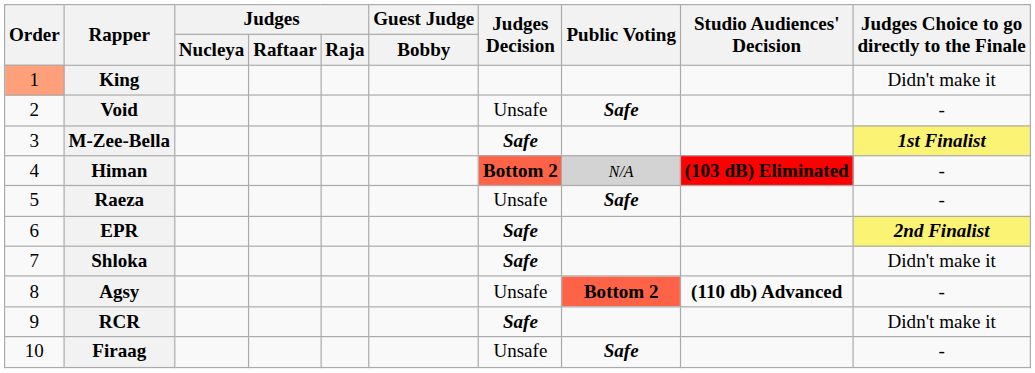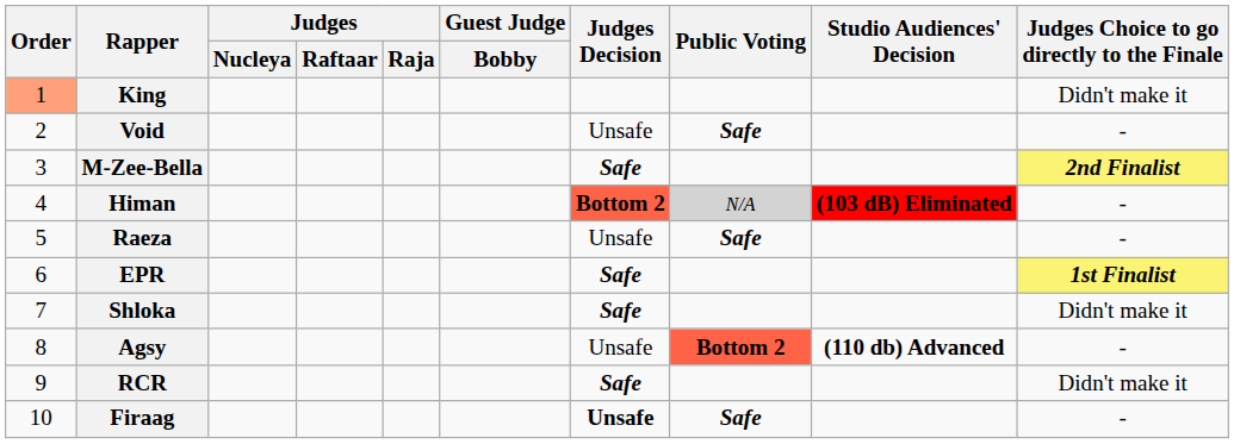M-Zee-Bella | Judges Choice to go directly to the Finale: 1st Finalist -> 2nd Finalist
EPR | Judges Choice to go directly to the Finale: 2nd Finalist -> 1st Finalist
Firaag | Judges Decision: normal -> bold
